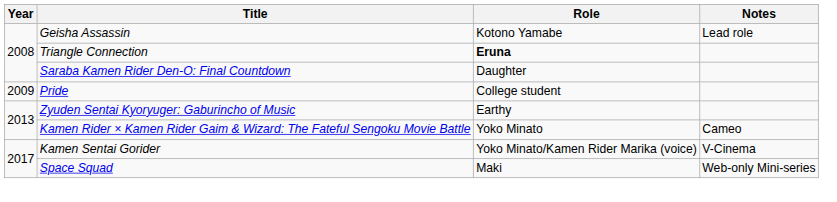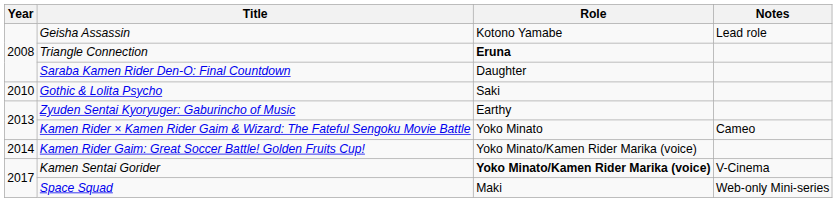- row: 2009 | Pride | College student
+ row: 2010 | Gothic & Lolita Psycho | Saki
+ row: 2014 | Kamen Rider Gaim: Great Soccer Battle! Golden Fruits Cup! | Yoko Minato/Kamen Rider Marika (voice)
Kamen Sentai Gorider | Role: normal -> bold
